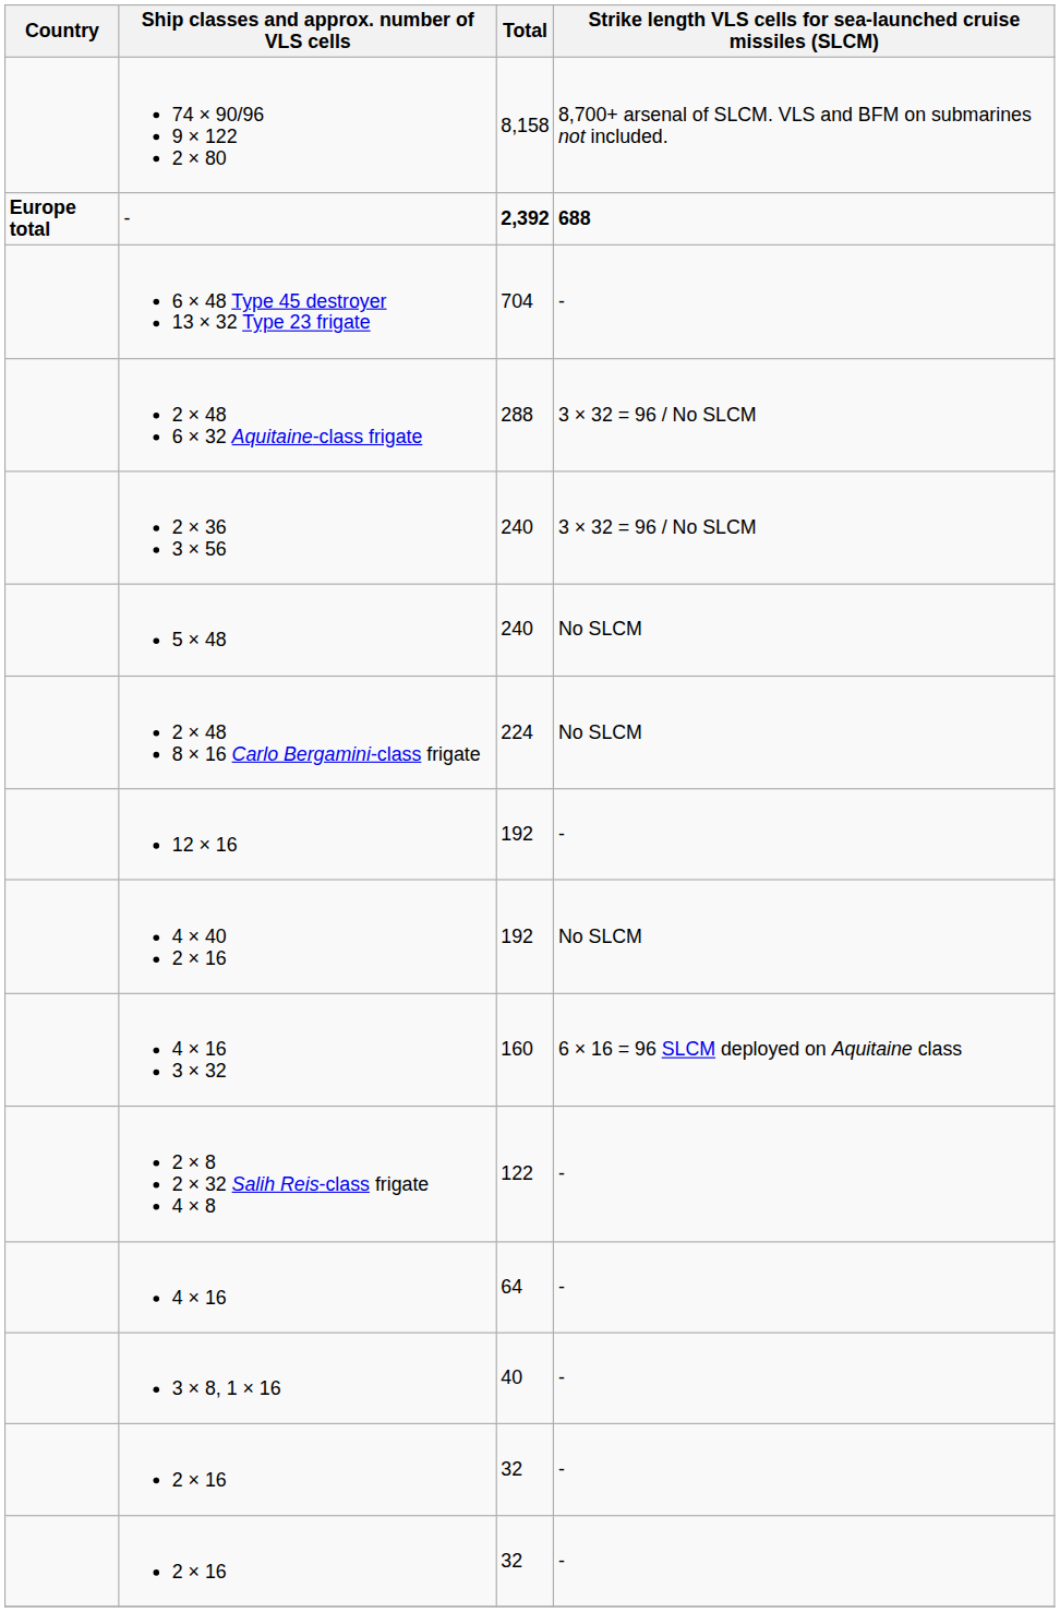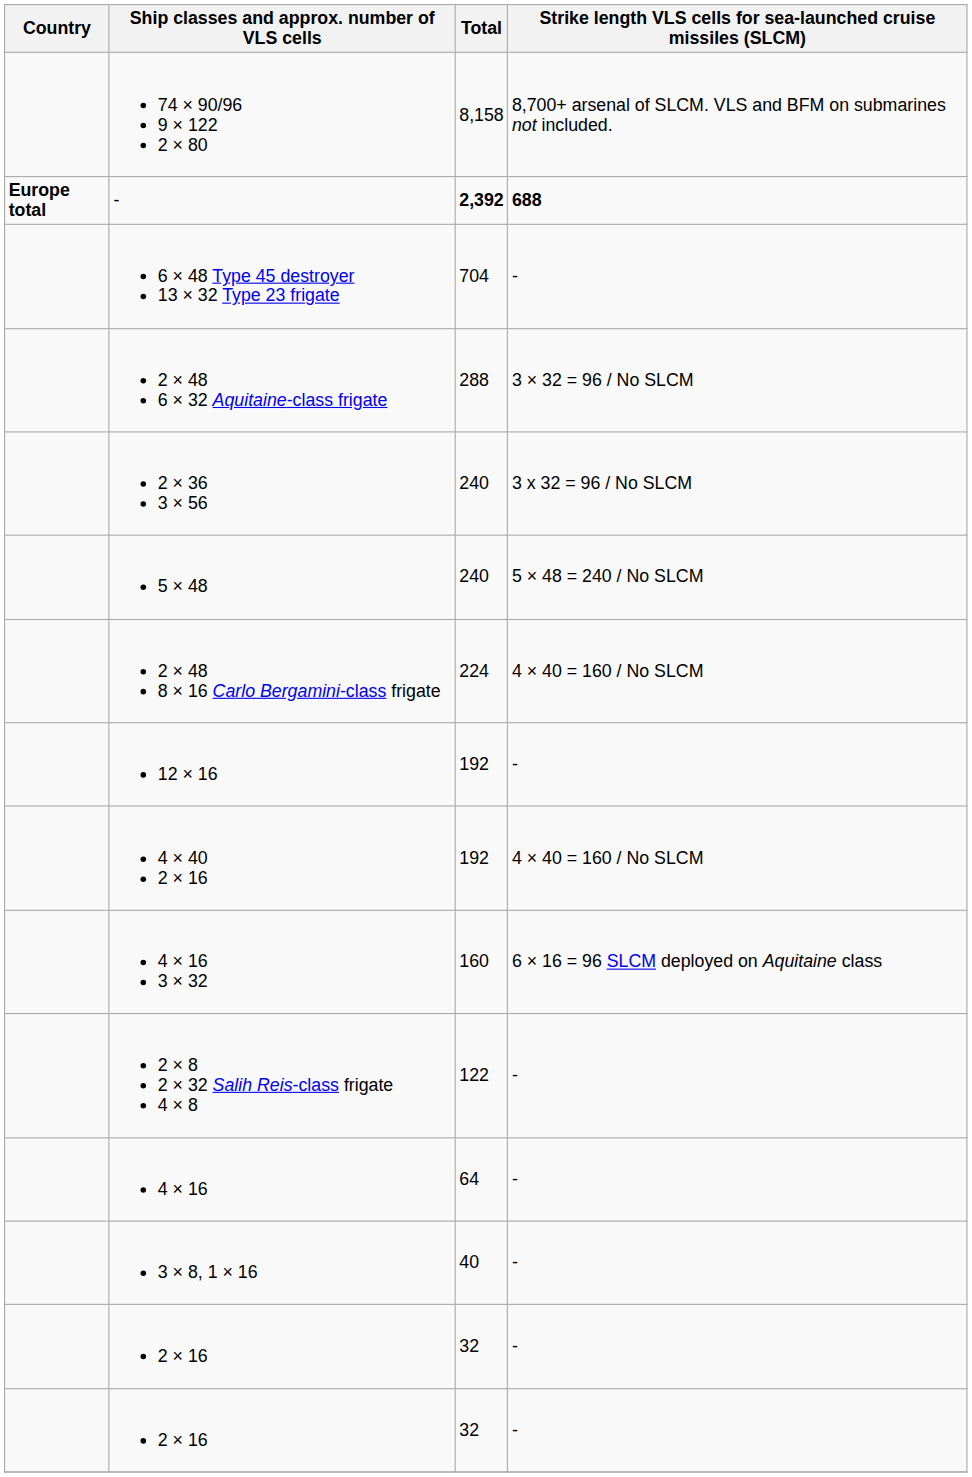2 × 36 3 × 56 | column 4: 3 × 32 = 96 / No SLCM -> 3 x 32 = 96 / No SLCM
5 × 48 | column 4: No SLCM -> 5 × 48 = 240 / No SLCM
2 × 48 8 × 16 Carlo Bergamini-class frigate | column 4: No SLCM -> 4 × 40 = 160 / No SLCM
4 × 40 2 × 16 | column 4: No SLCM -> 4 × 40 = 160 / No SLCM
